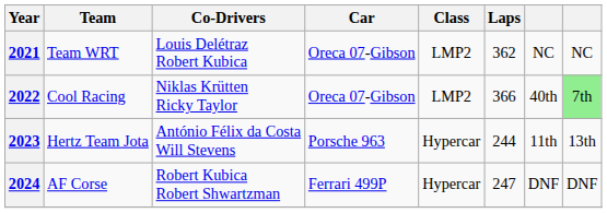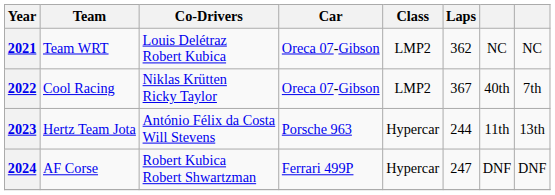2022 | Laps: 366 -> 367
2022 | column 8: lightgreen background -> no background
